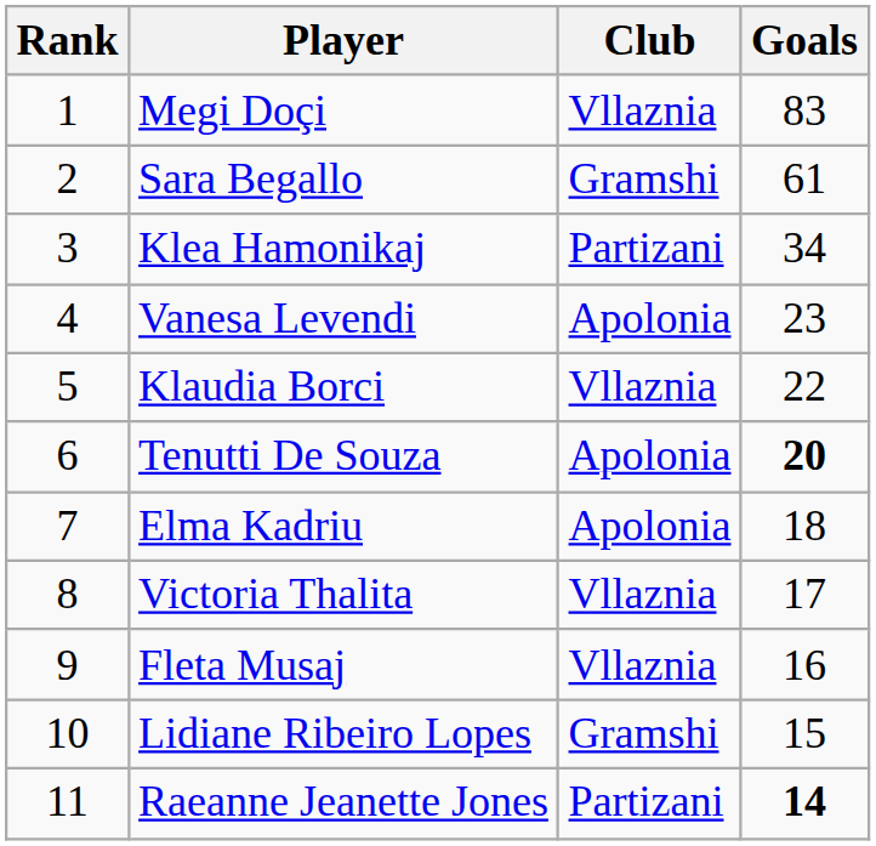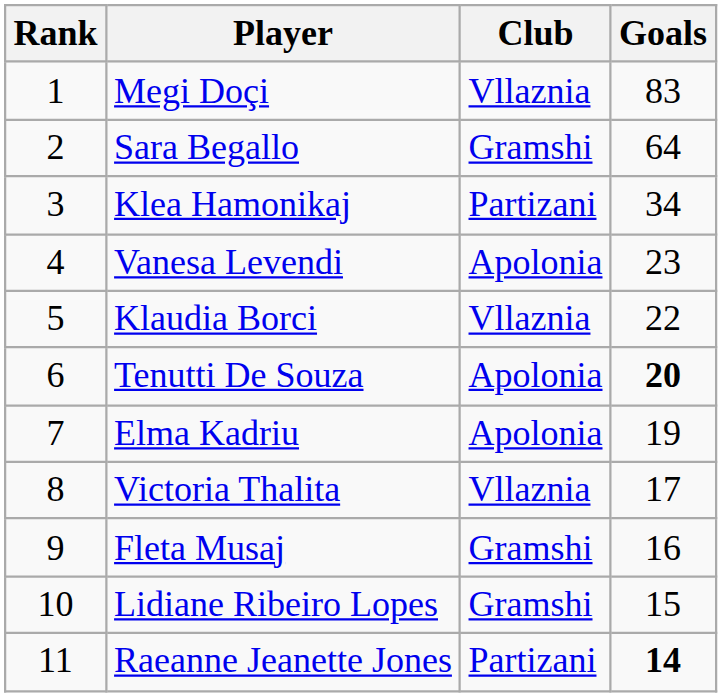Sara Begallo | Goals: 61 -> 64
Elma Kadriu | Goals: 18 -> 19
Fleta Musaj | Club: Vllaznia -> Gramshi
